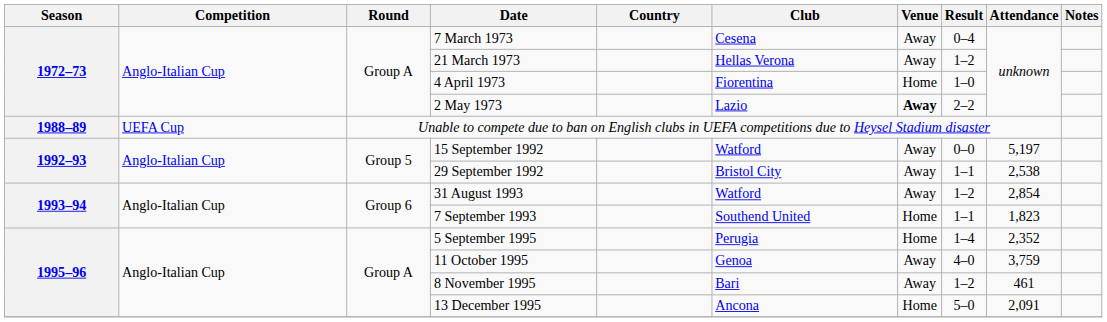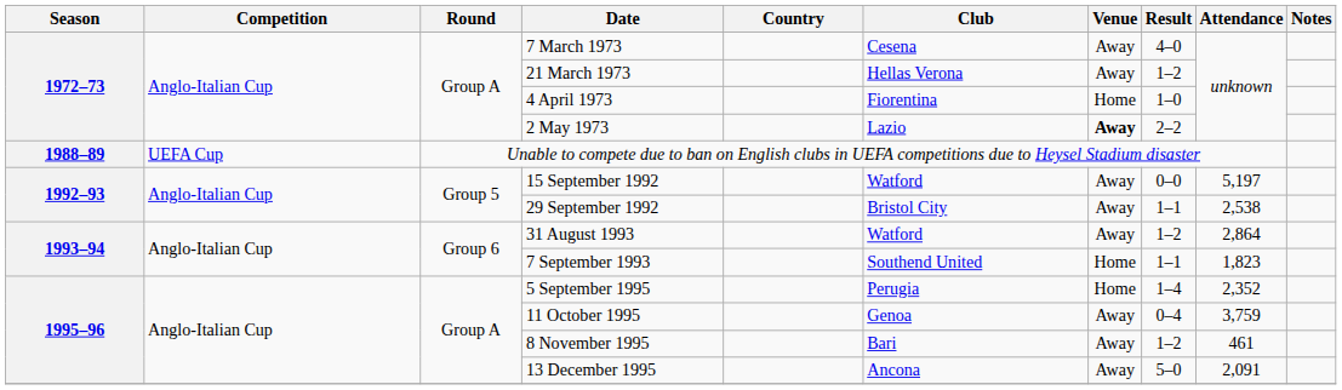7 March 1973 | Result: 0–4 -> 4–0
31 August 1993 | Attendance: 2,854 -> 2,864
11 October 1995 | Result: 4–0 -> 0–4
13 December 1995 | Venue: Home -> Away
